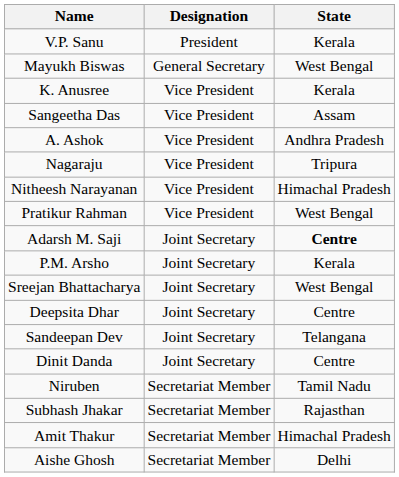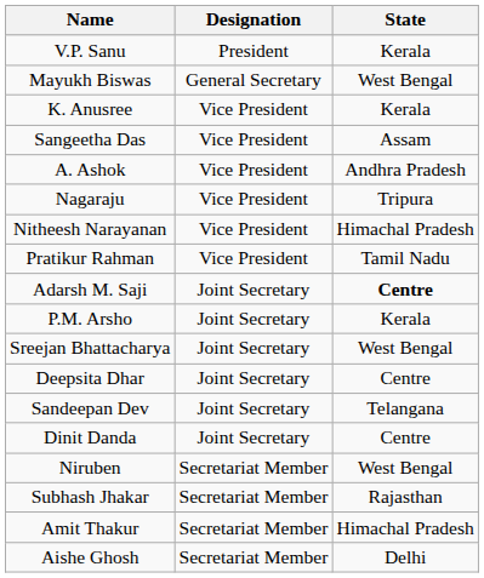Pratikur Rahman | State: West Bengal -> Tamil Nadu
Niruben | State: Tamil Nadu -> West Bengal
